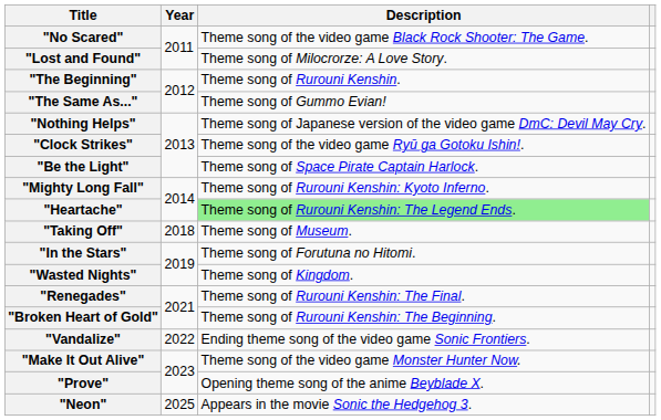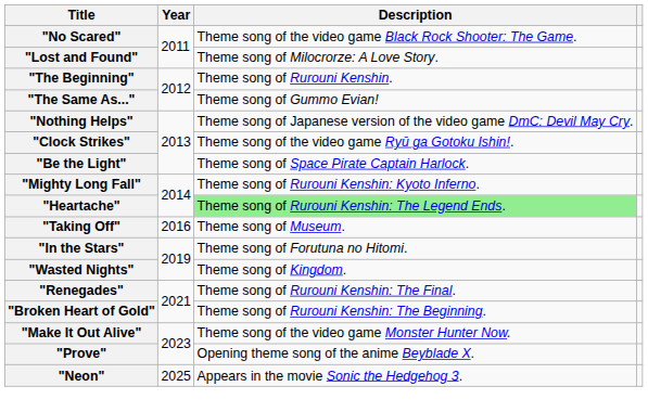"Taking Off" | Year: 2018 -> 2016
- row: "Vandalize" | 2022 | Ending theme song of the video game Sonic Frontiers.
